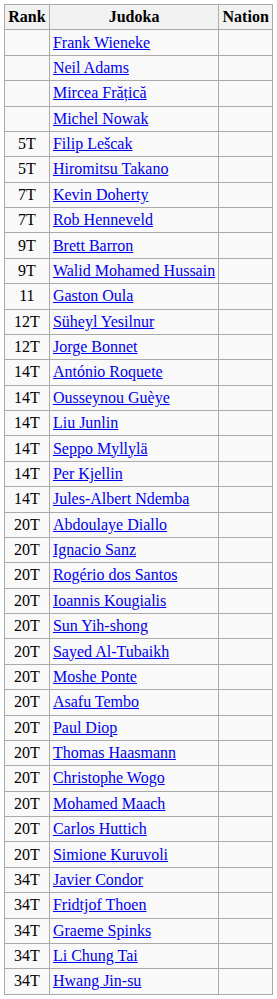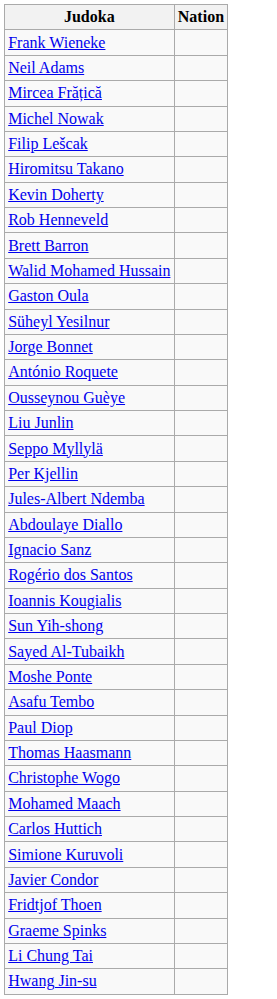- column: Rank | 5T | 5T | 7T | 7T | 9T | 9T | 11 | 12T | 12T | 14T | 14T | 14T | 14T | 14T | 14T | 20T | 20T | 20T | 20T | 20T | 20T | 20T | 20T | 20T | 20T | 20T | 20T | 20T | 20T | 34T | 34T | 34T | 34T | 34T
